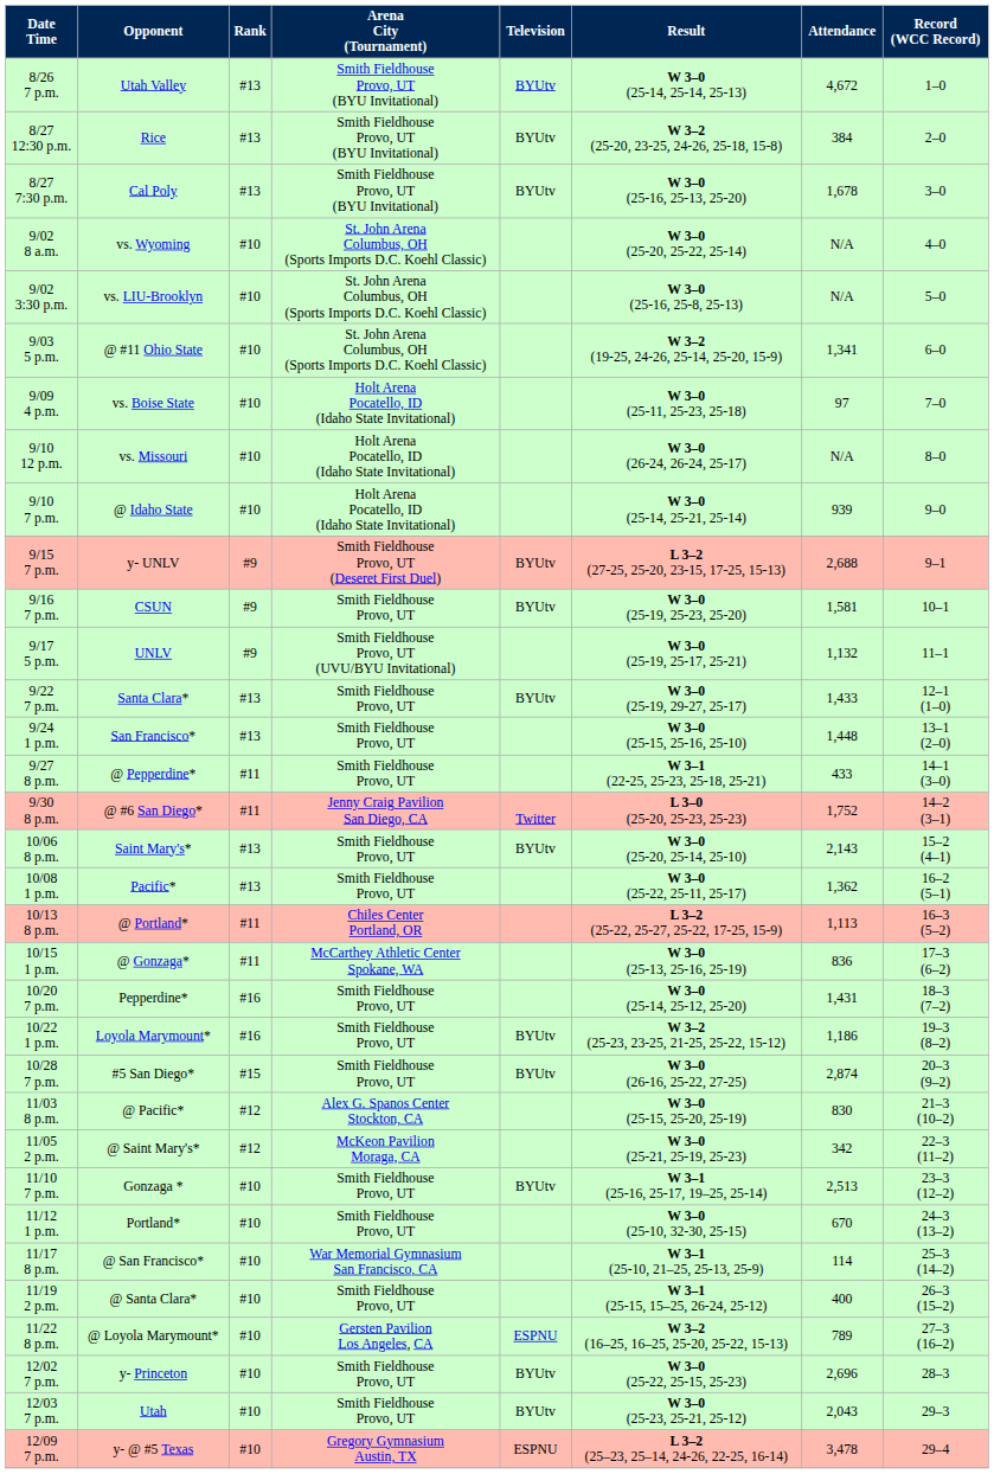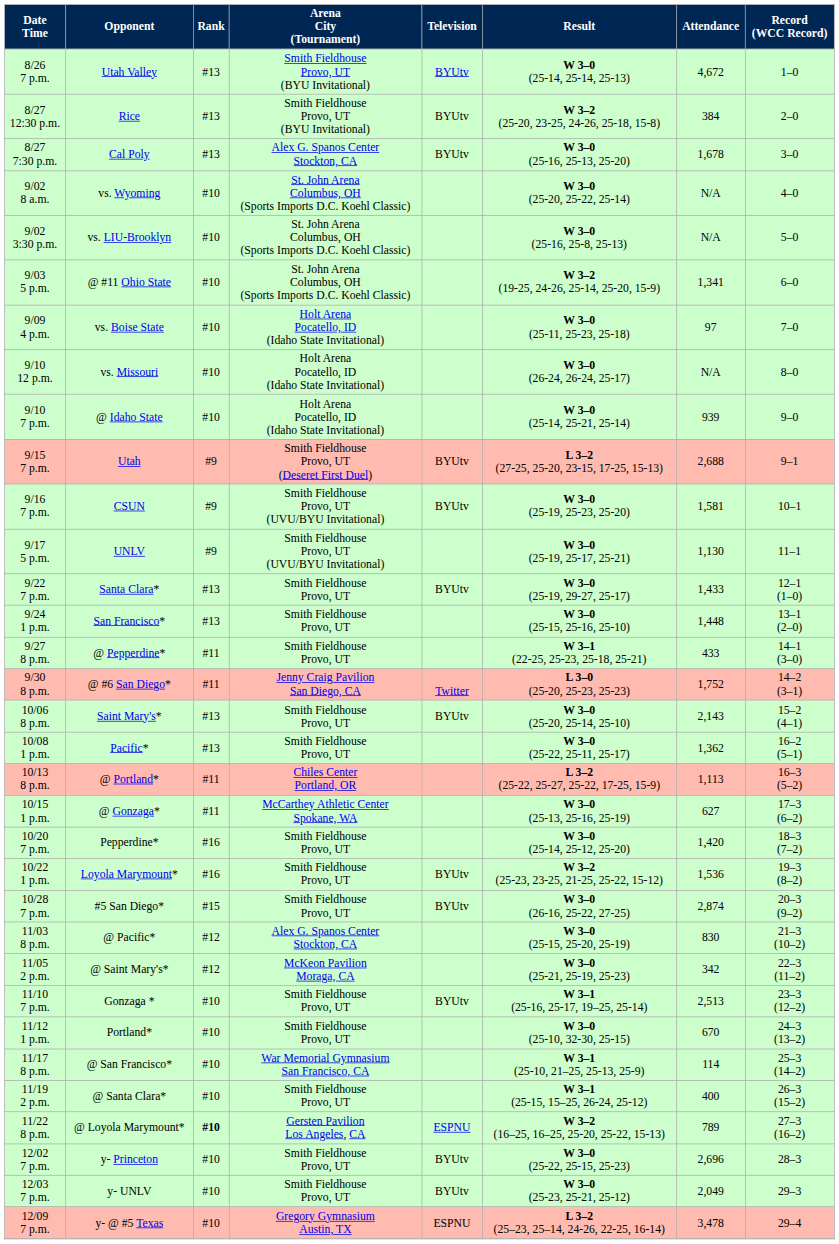8/27 7:30 p.m. | Arena City (Tournament): Smith Fieldhouse Provo, UT (BYU Invitational) -> Alex G. Spanos Center Stockton, CA
9/15 7 p.m. | Opponent: y- UNLV -> Utah
9/16 7 p.m. | Arena City (Tournament): Smith Fieldhouse Provo, UT -> Smith Fieldhouse Provo, UT (UVU/BYU Invitational)
9/17 5 p.m. | Attendance: 1,132 -> 1,130
10/15 1 p.m. | Attendance: 836 -> 627
10/20 7 p.m. | Attendance: 1,431 -> 1,420
10/22 1 p.m. | Attendance: 1,186 -> 1,536
11/22 8 p.m. | Rank: normal -> bold
12/03 7 p.m. | Opponent: Utah -> y- UNLV
12/03 7 p.m. | Attendance: 2,043 -> 2,049
